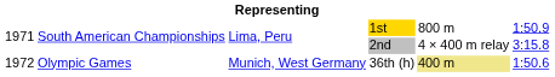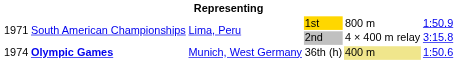36th (h) | column 1: 1972 -> 1974
36th (h) | column 2: normal -> bold
